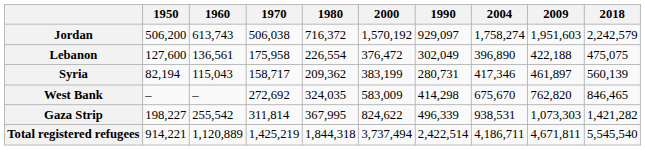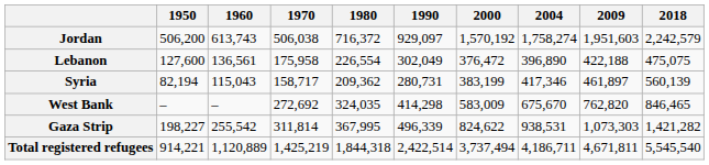columns swapped: 1990 <-> 2000
